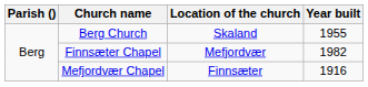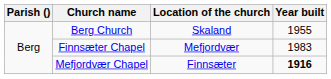Finnsæter Chapel | Year built: 1982 -> 1983
Mefjordvær Chapel | Year built: normal -> bold
